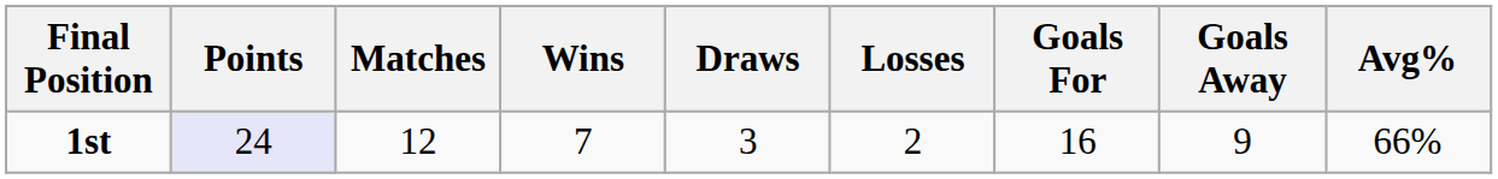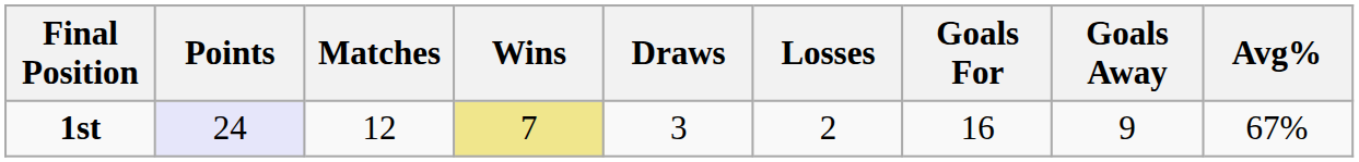1st | Wins: no background -> khaki background
1st | Avg%: 66% -> 67%
